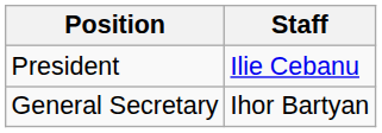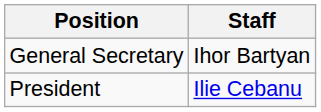rows swapped: President <-> General Secretary
